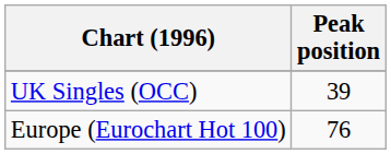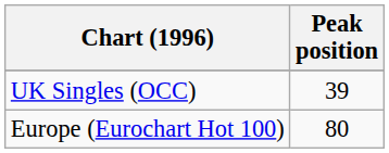Europe (Eurochart Hot 100) | Peak position: 76 -> 80
